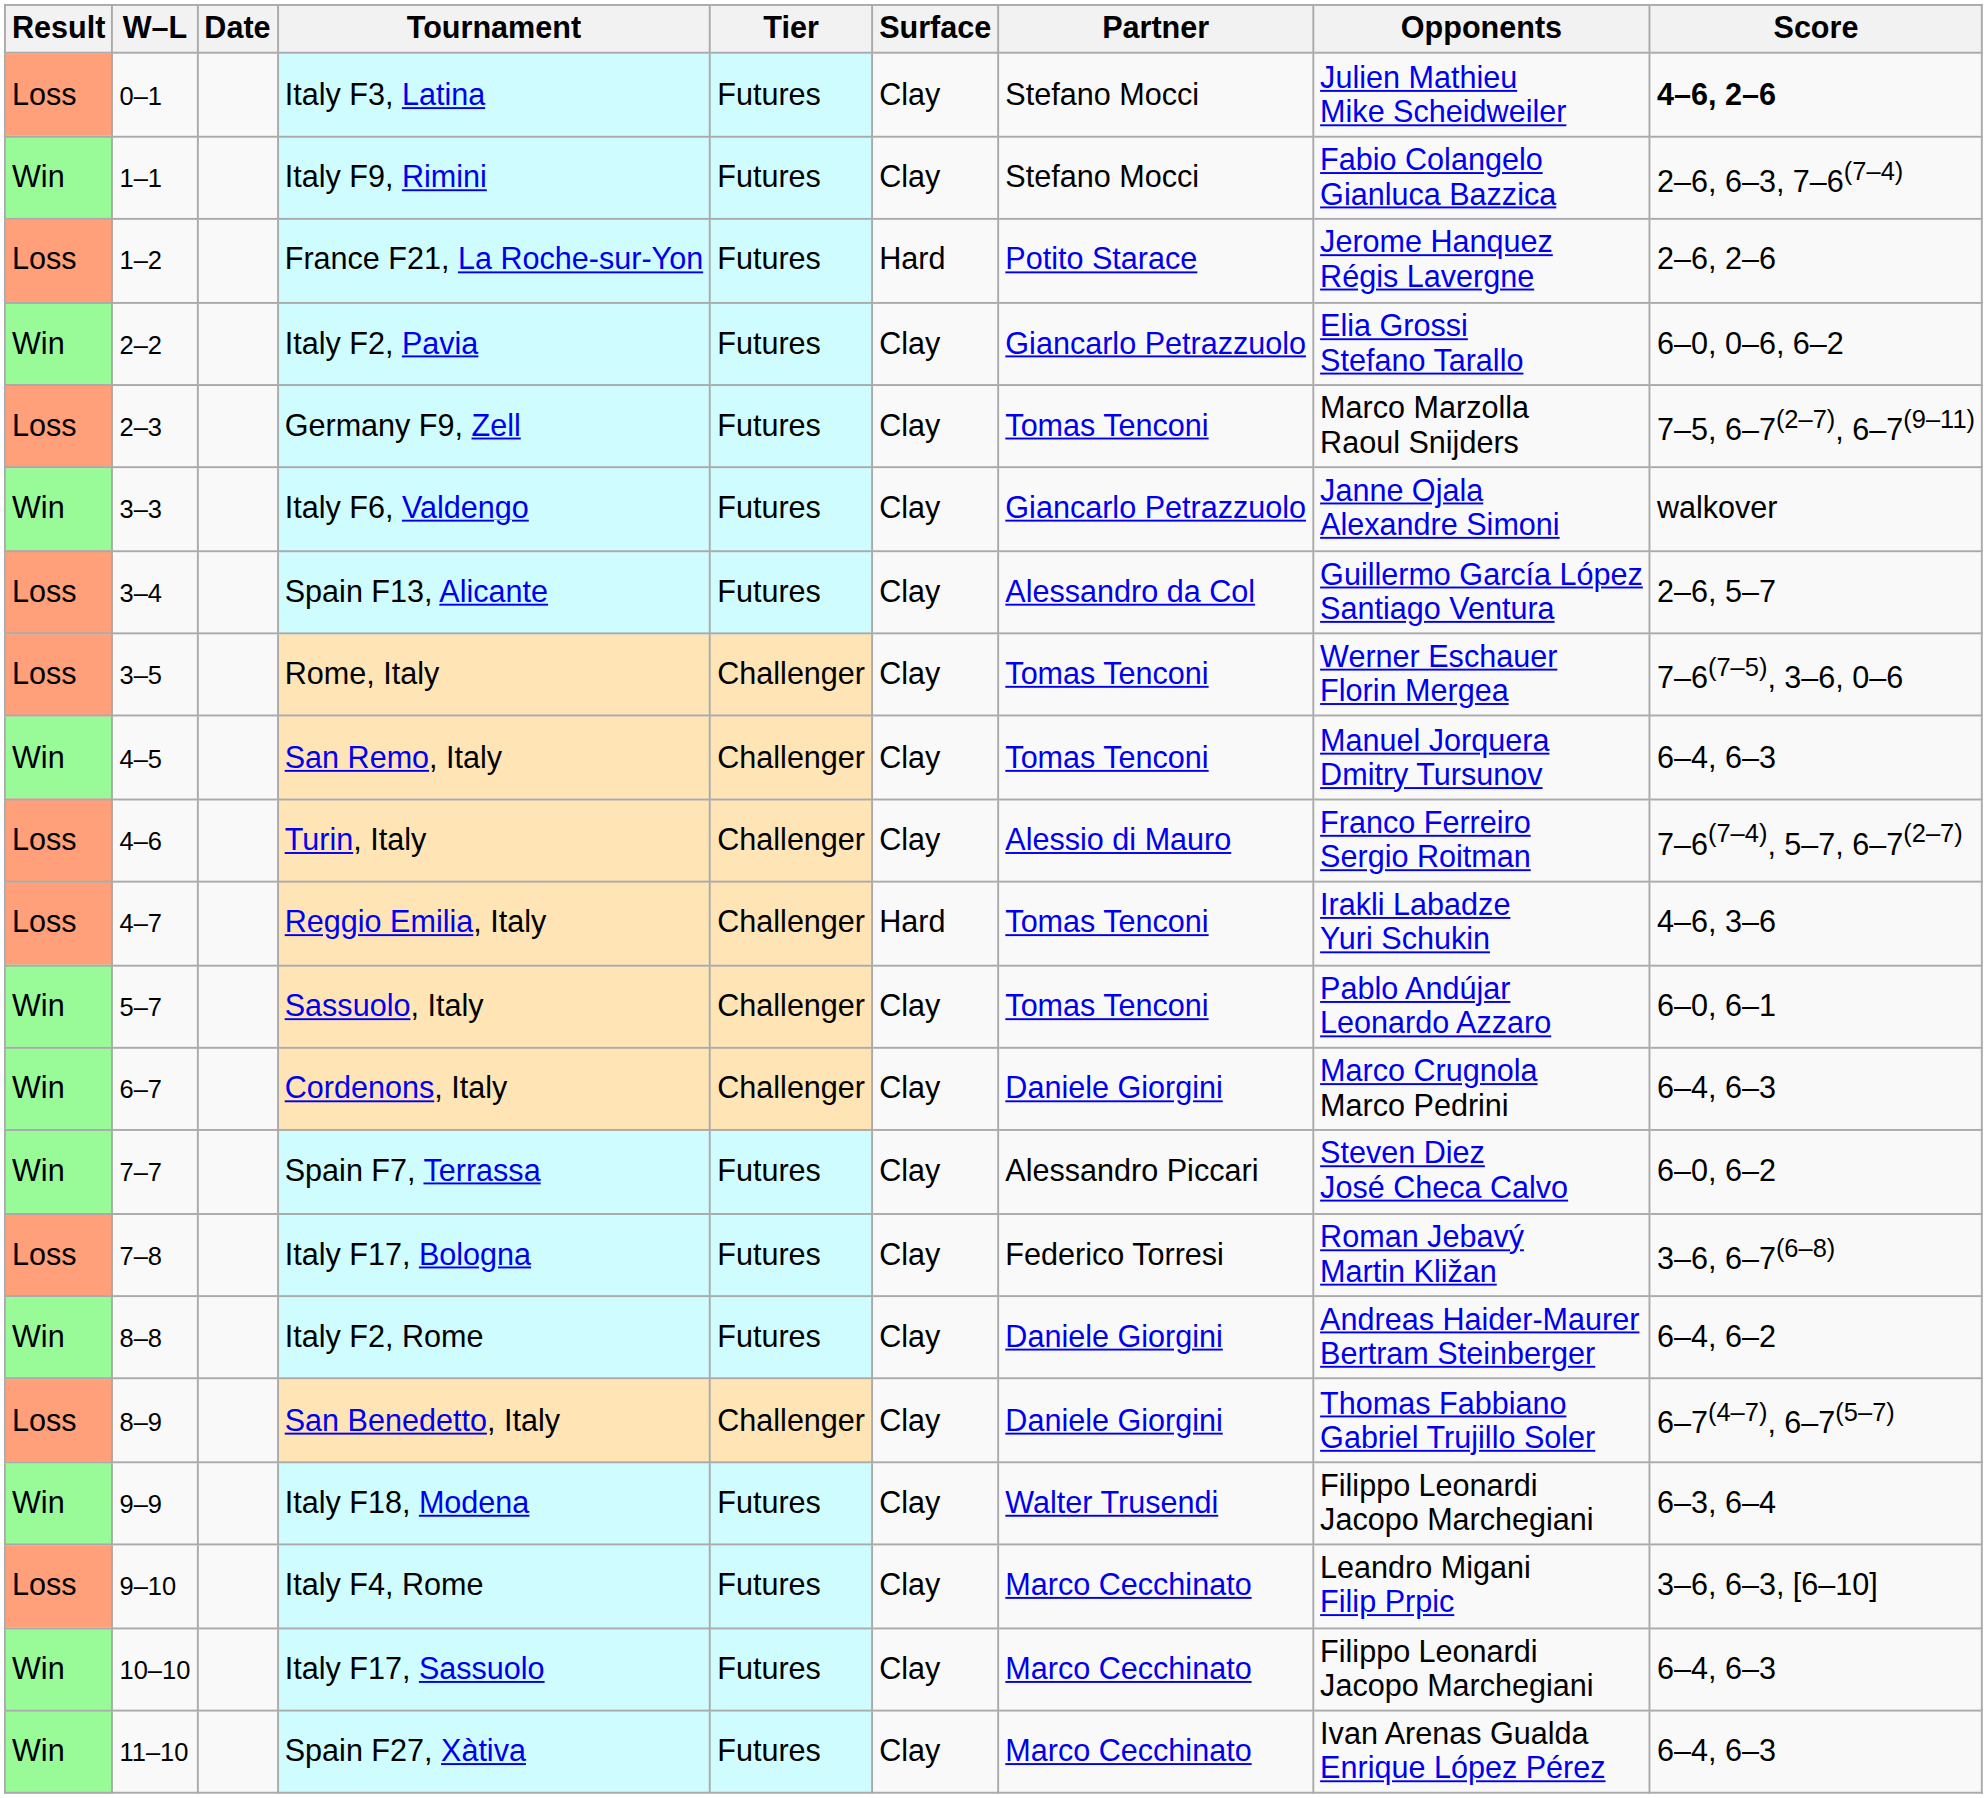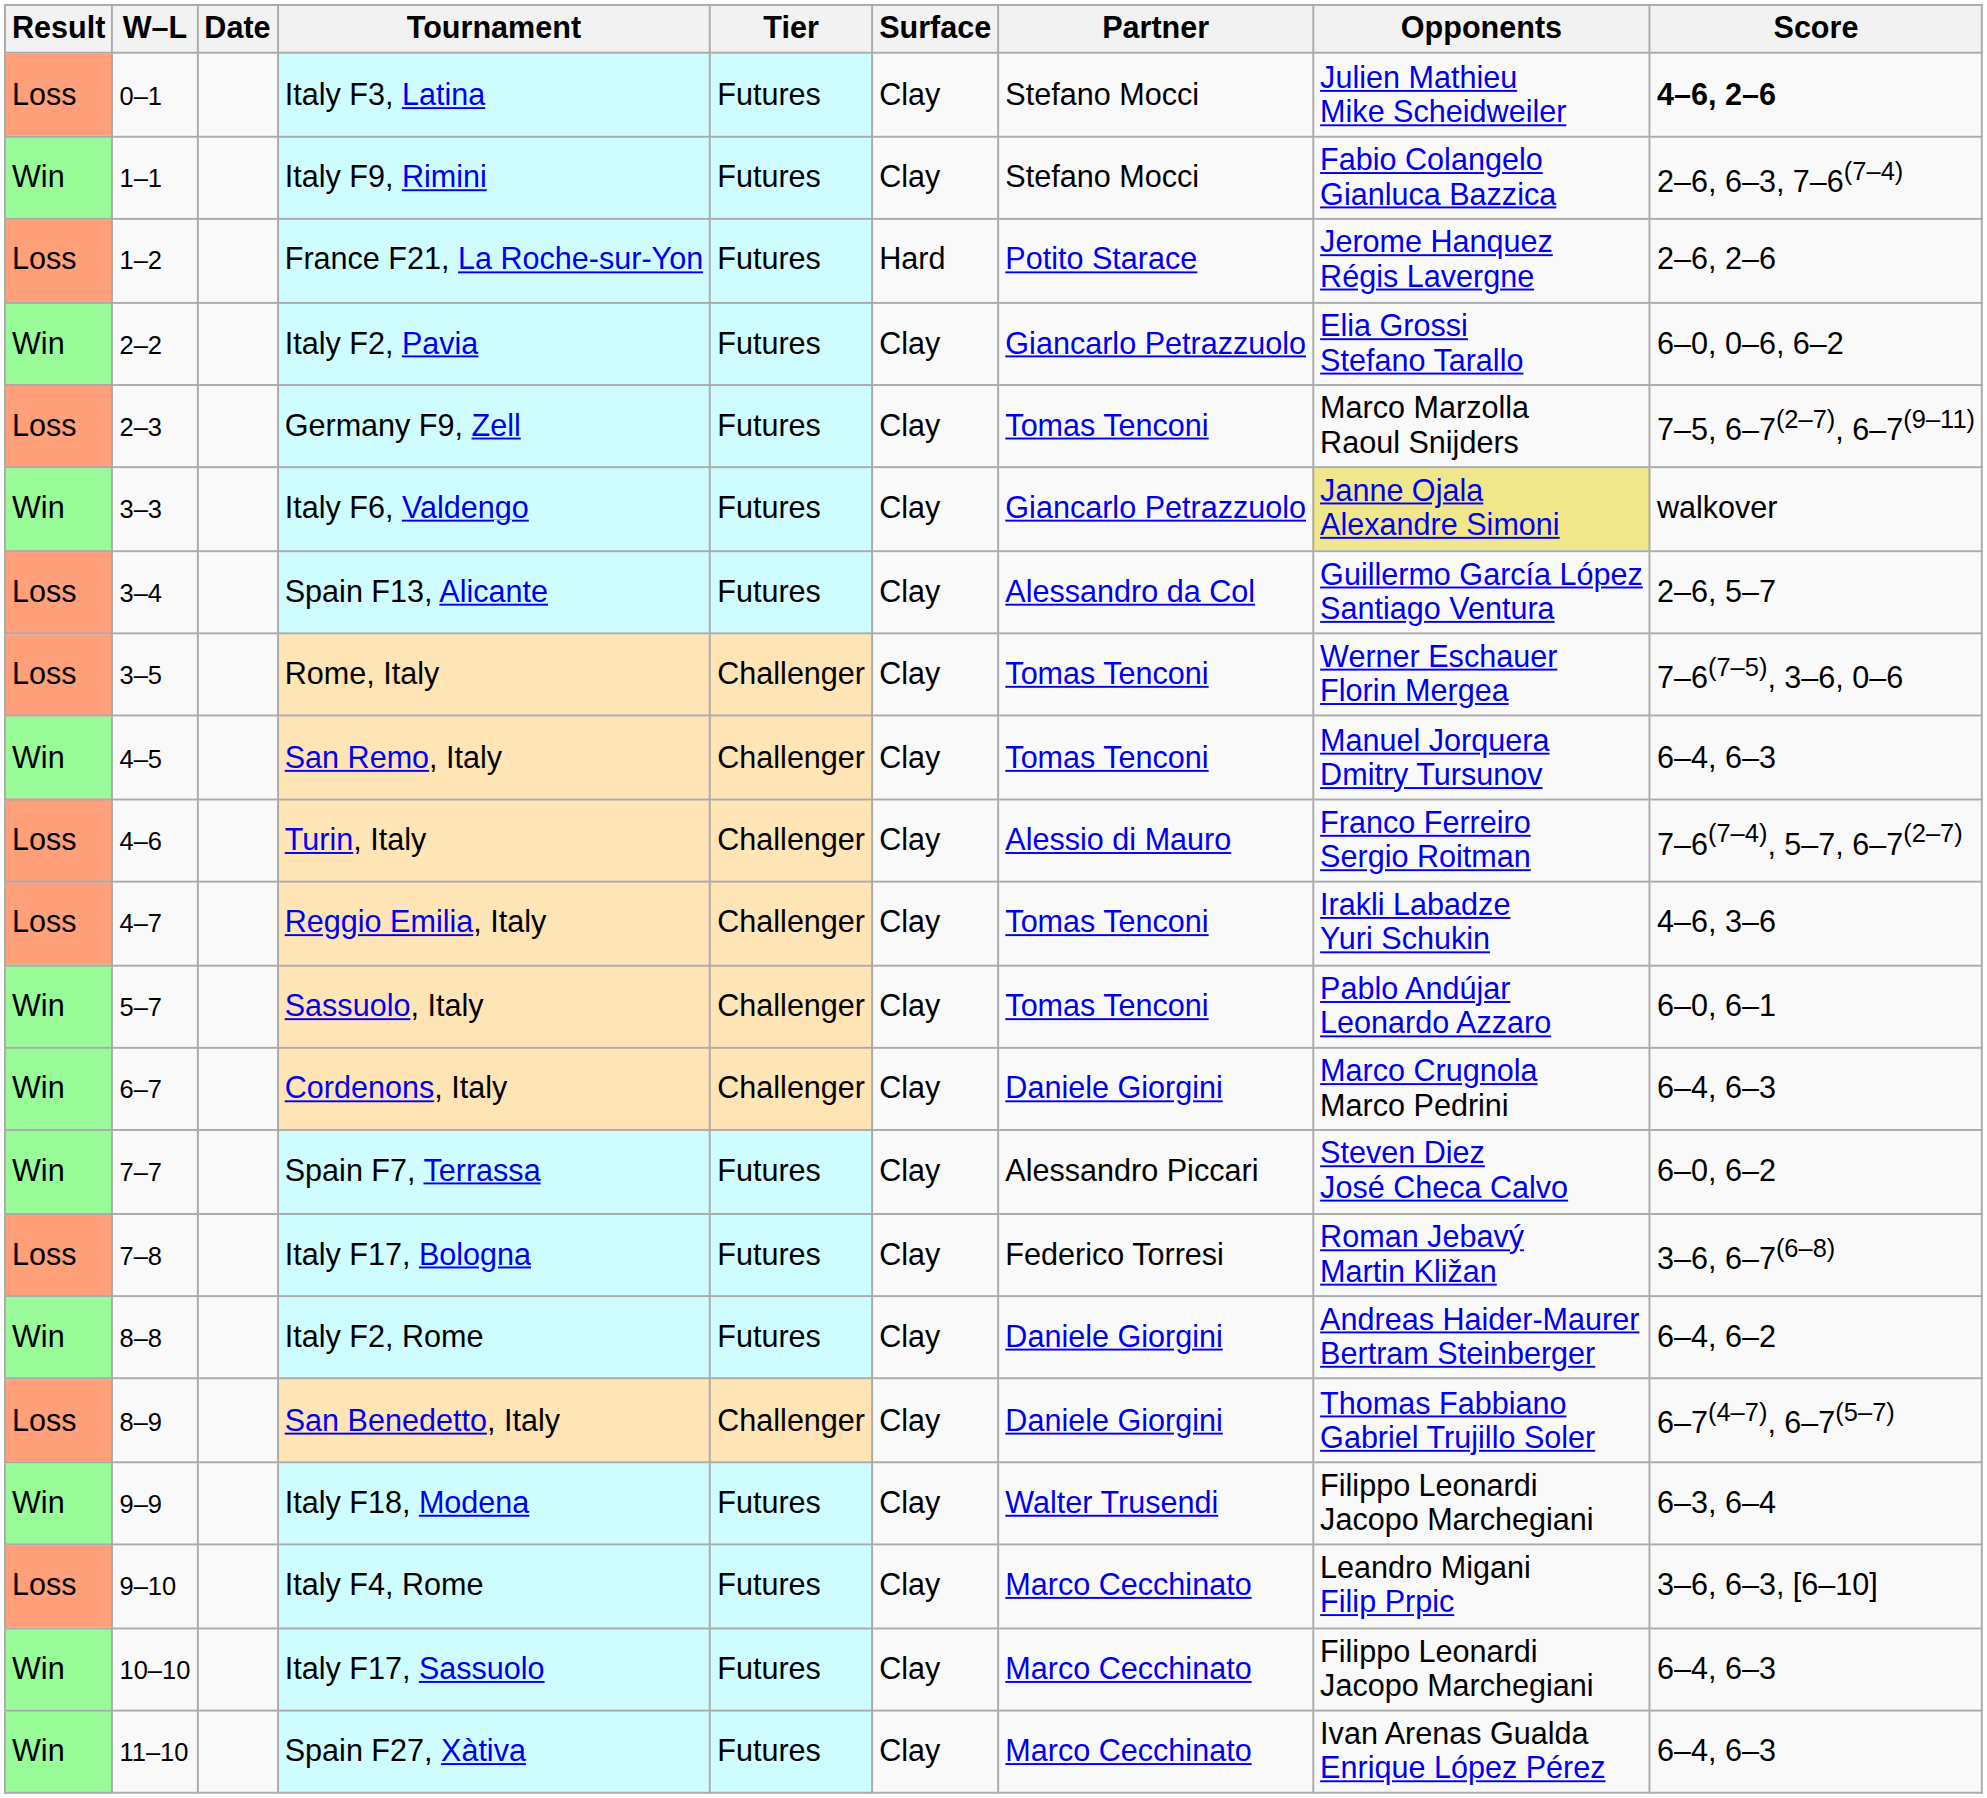Italy F6, Valdengo | Opponents: no background -> khaki background
Reggio Emilia, Italy | Surface: Hard -> Clay
